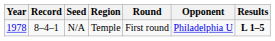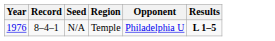- column: Round | First round
N/A | Year: 1978 -> 1976
